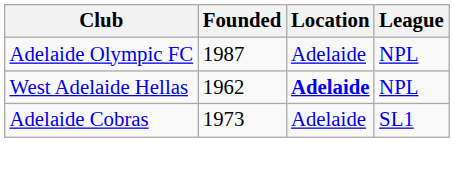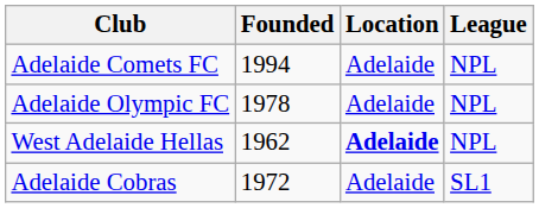+ row: Adelaide Comets FC | 1994 | Adelaide | NPL
Adelaide Olympic FC | Founded: 1987 -> 1978
Adelaide Cobras | Founded: 1973 -> 1972
